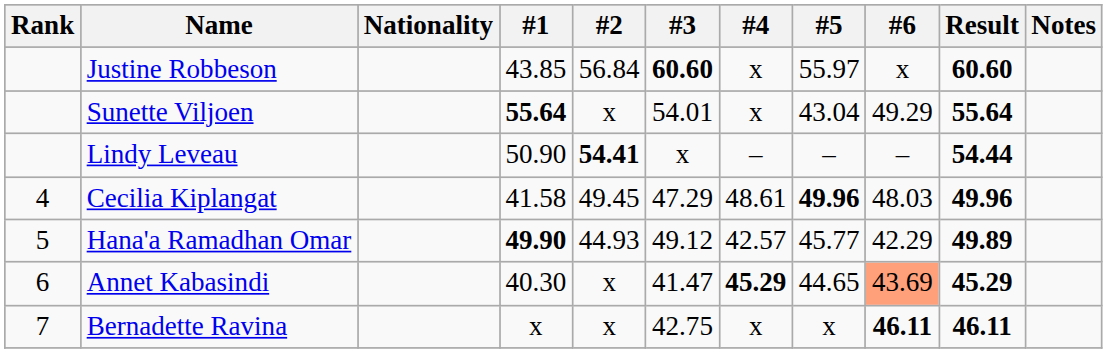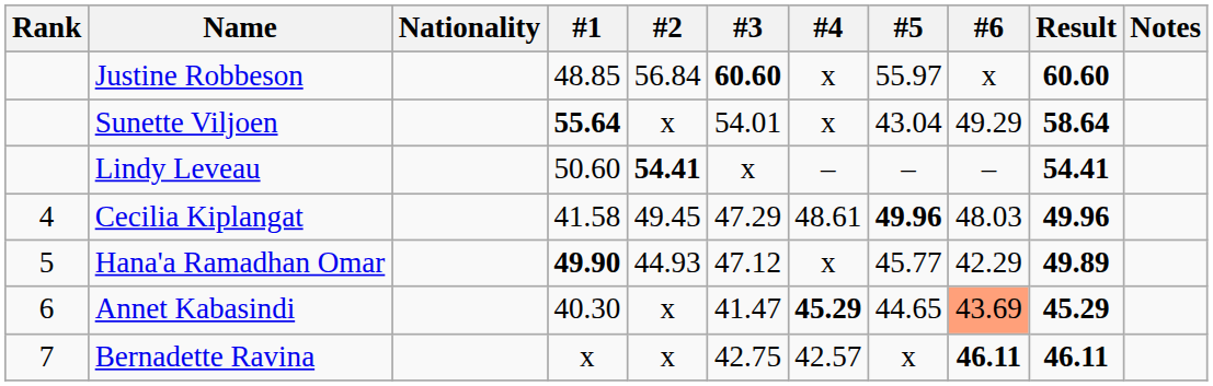Justine Robbeson | #1: 43.85 -> 48.85
Sunette Viljoen | Result: 55.64 -> 58.64
Lindy Leveau | #1: 50.90 -> 50.60
Lindy Leveau | Result: 54.44 -> 54.41
Hana'a Ramadhan Omar | #3: 49.12 -> 47.12
Hana'a Ramadhan Omar | #4: 42.57 -> x
Bernadette Ravina | #4: x -> 42.57
